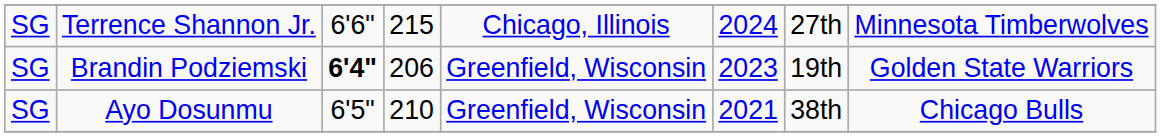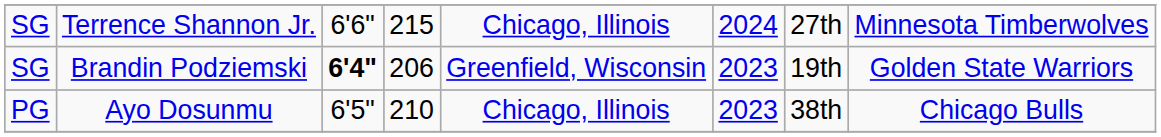Ayo Dosunmu | column 1: SG -> PG
Ayo Dosunmu | column 5: Greenfield, Wisconsin -> Chicago, Illinois
Ayo Dosunmu | column 6: 2021 -> 2023
